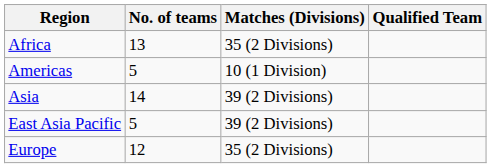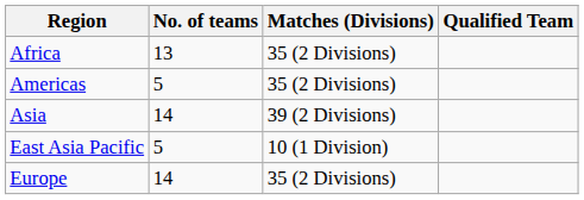Americas | Matches (Divisions): 10 (1 Division) -> 35 (2 Divisions)
East Asia Pacific | Matches (Divisions): 39 (2 Divisions) -> 10 (1 Division)
Europe | No. of teams: 12 -> 14
